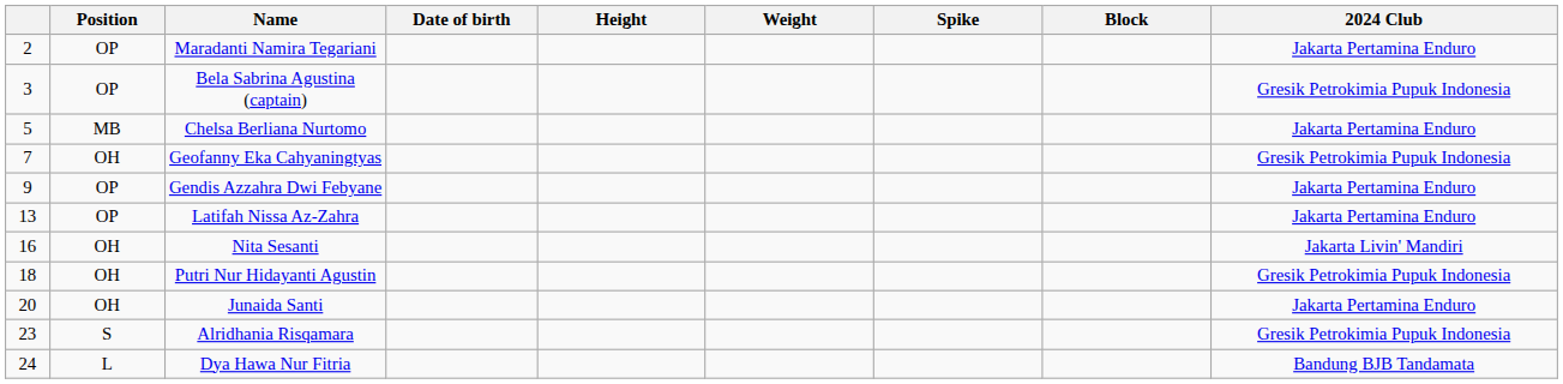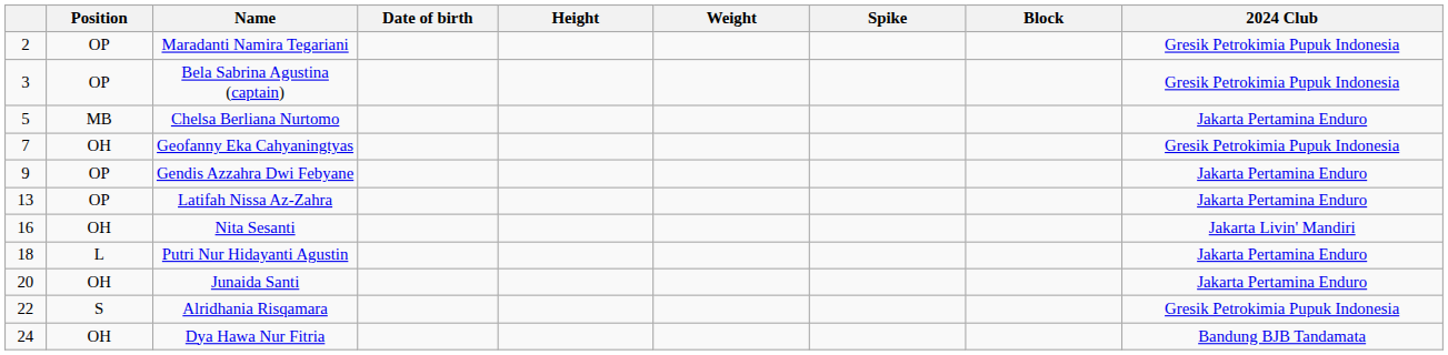Maradanti Namira Tegariani | 2024 Club: Jakarta Pertamina Enduro -> Gresik Petrokimia Pupuk Indonesia
Putri Nur Hidayanti Agustin | Position: OH -> L
Putri Nur Hidayanti Agustin | 2024 Club: Gresik Petrokimia Pupuk Indonesia -> Jakarta Pertamina Enduro
Alridhania Risqamara | column 1: 23 -> 22
Dya Hawa Nur Fitria | Position: L -> OH
